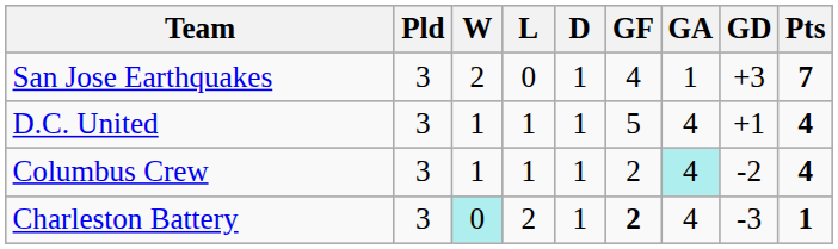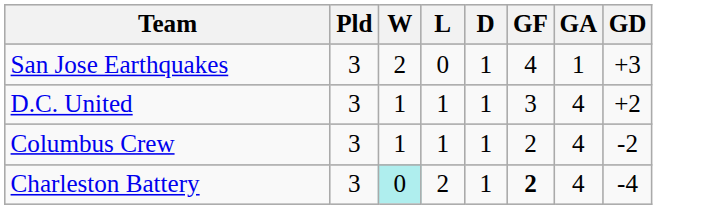- column: Pts | 7 | 4 | 4 | 1
D.C. United | GF: 5 -> 3
D.C. United | GD: +1 -> +2
Columbus Crew | GA: paleturquoise background -> no background
Charleston Battery | GD: -3 -> -4
